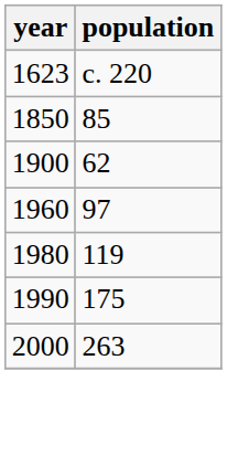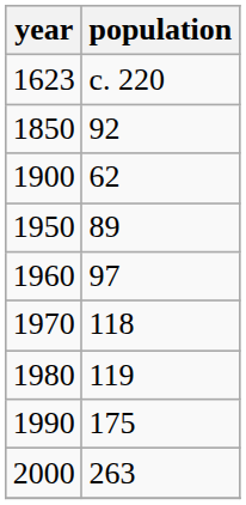1850 | population: 85 -> 92
+ row: 1950 | 89
+ row: 1970 | 118
